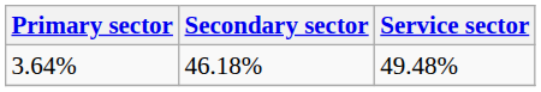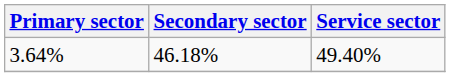3.64% | Service sector: 49.48% -> 49.40%
